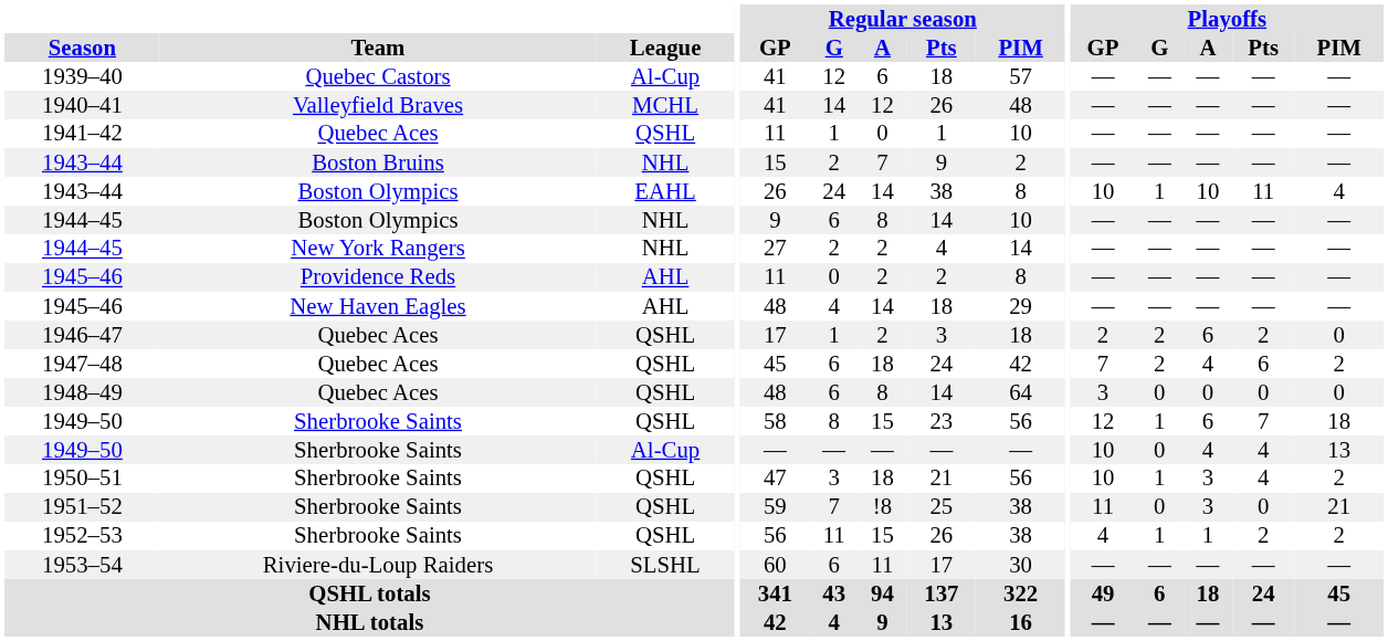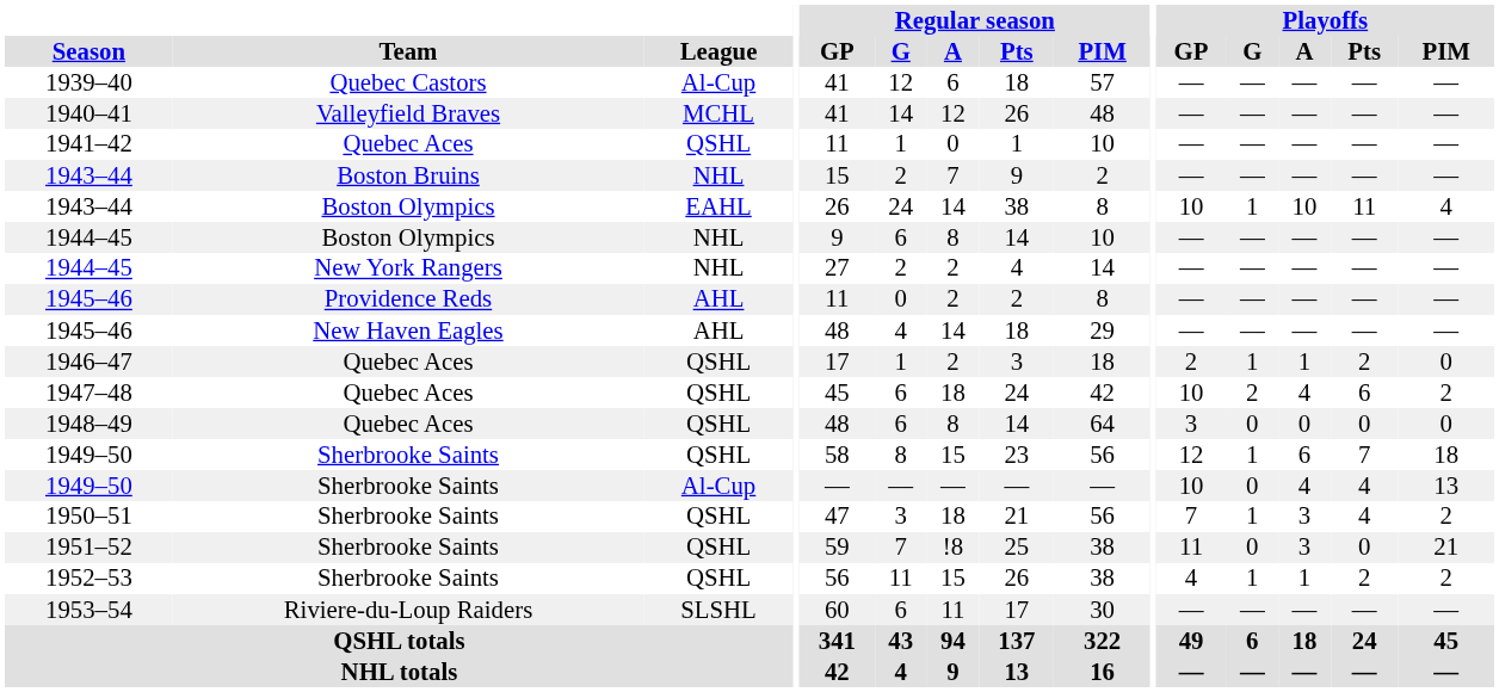1946–47 | Playoffs / G: 2 -> 1
1946–47 | Playoffs / A: 6 -> 1
1947–48 | Playoffs / GP: 7 -> 10
1950–51 | Playoffs / GP: 10 -> 7
